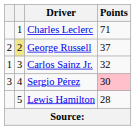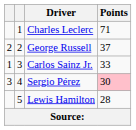George Russell | column 2: khaki background -> no background
Carlos Sainz Jr. | Points: 32 -> 33
